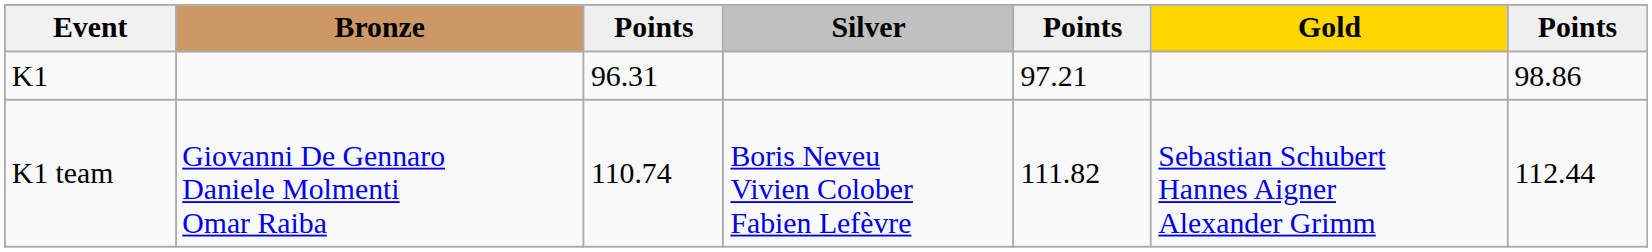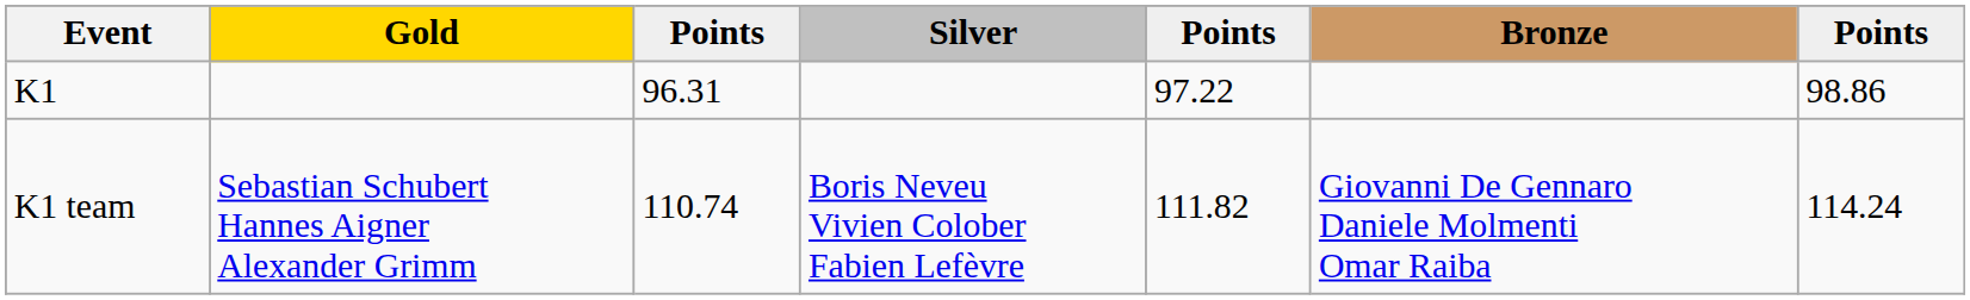columns swapped: Gold <-> Bronze
K1 | column 5: 97.21 -> 97.22
K1 team | column 7: 112.44 -> 114.24
